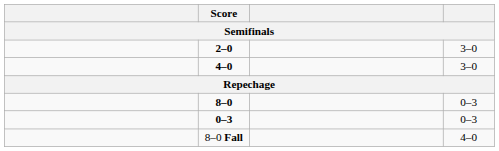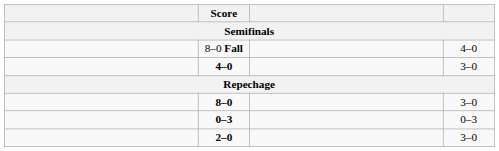rows swapped: 8–0 Fall <-> 2–0
8–0 | column 4: 0–3 -> 3–0
